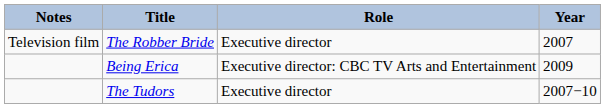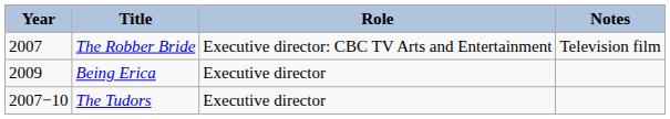columns swapped: Year <-> Notes
The Robber Bride | Role: Executive director -> Executive director: CBC TV Arts and Entertainment
Being Erica | Role: Executive director: CBC TV Arts and Entertainment -> Executive director
